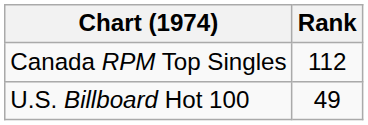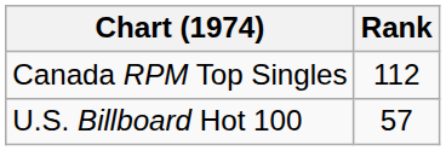U.S. Billboard Hot 100 | Rank: 49 -> 57
